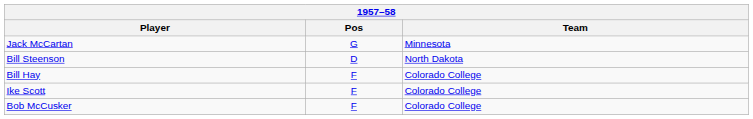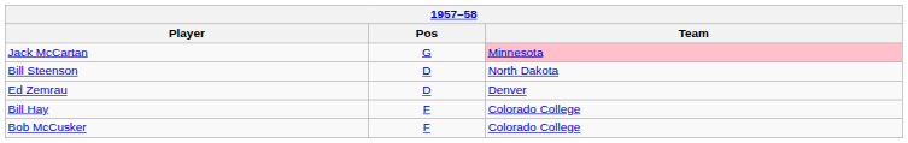Jack McCartan | Team: no background -> pink background
+ row: Ed Zemrau | D | Denver
- row: Ike Scott | F | Colorado College
